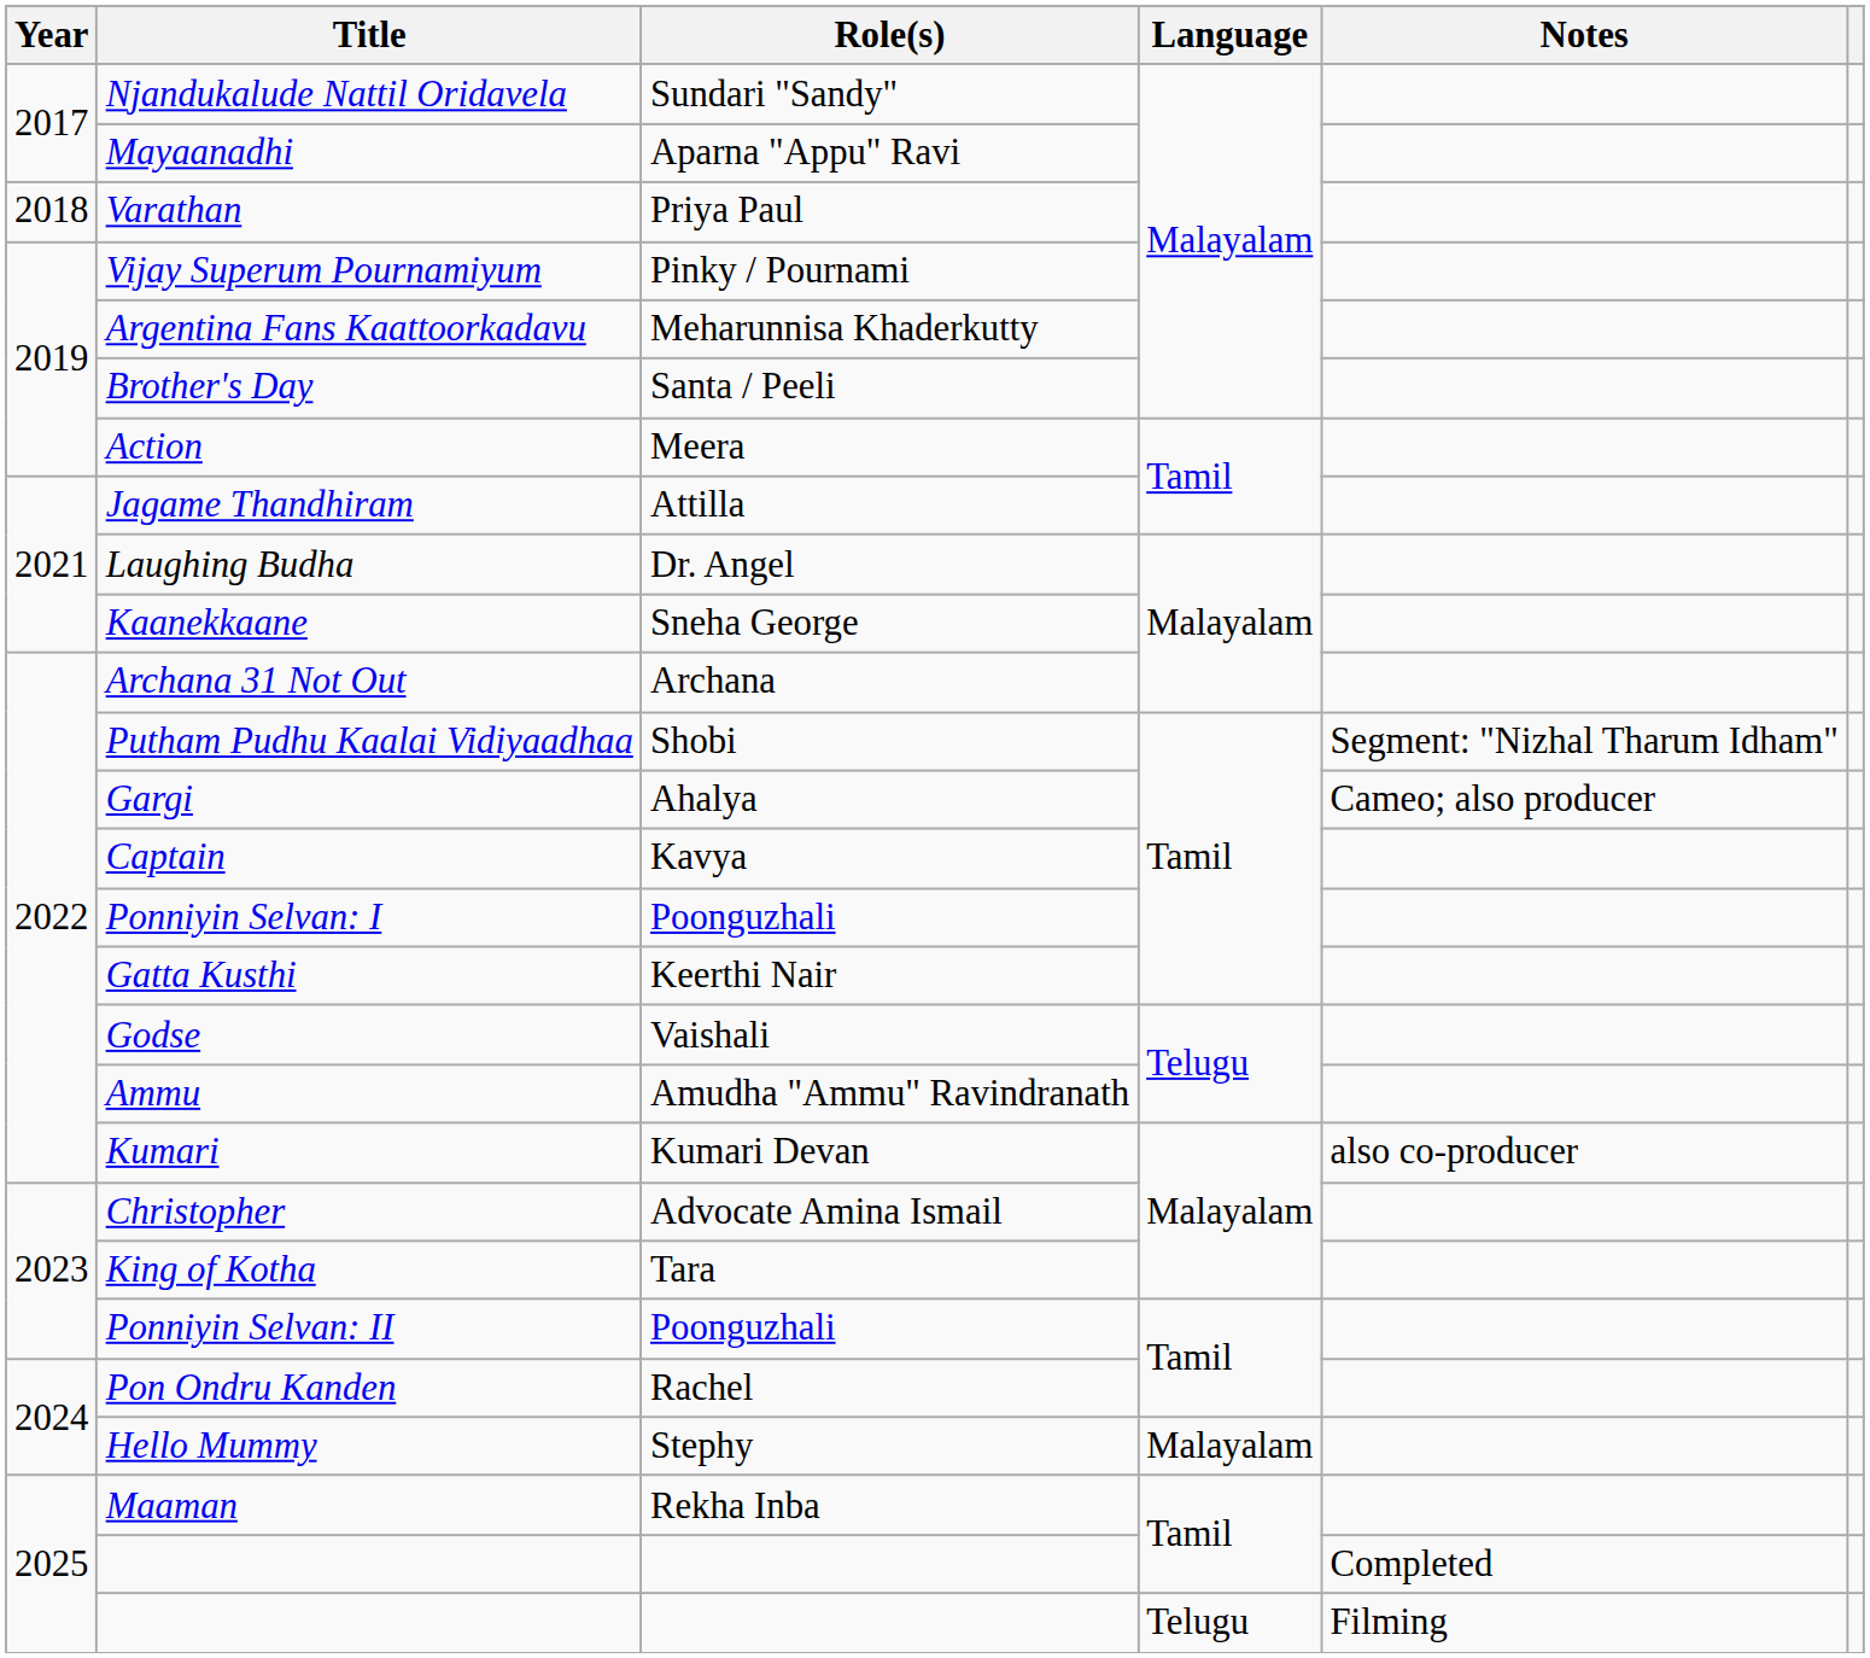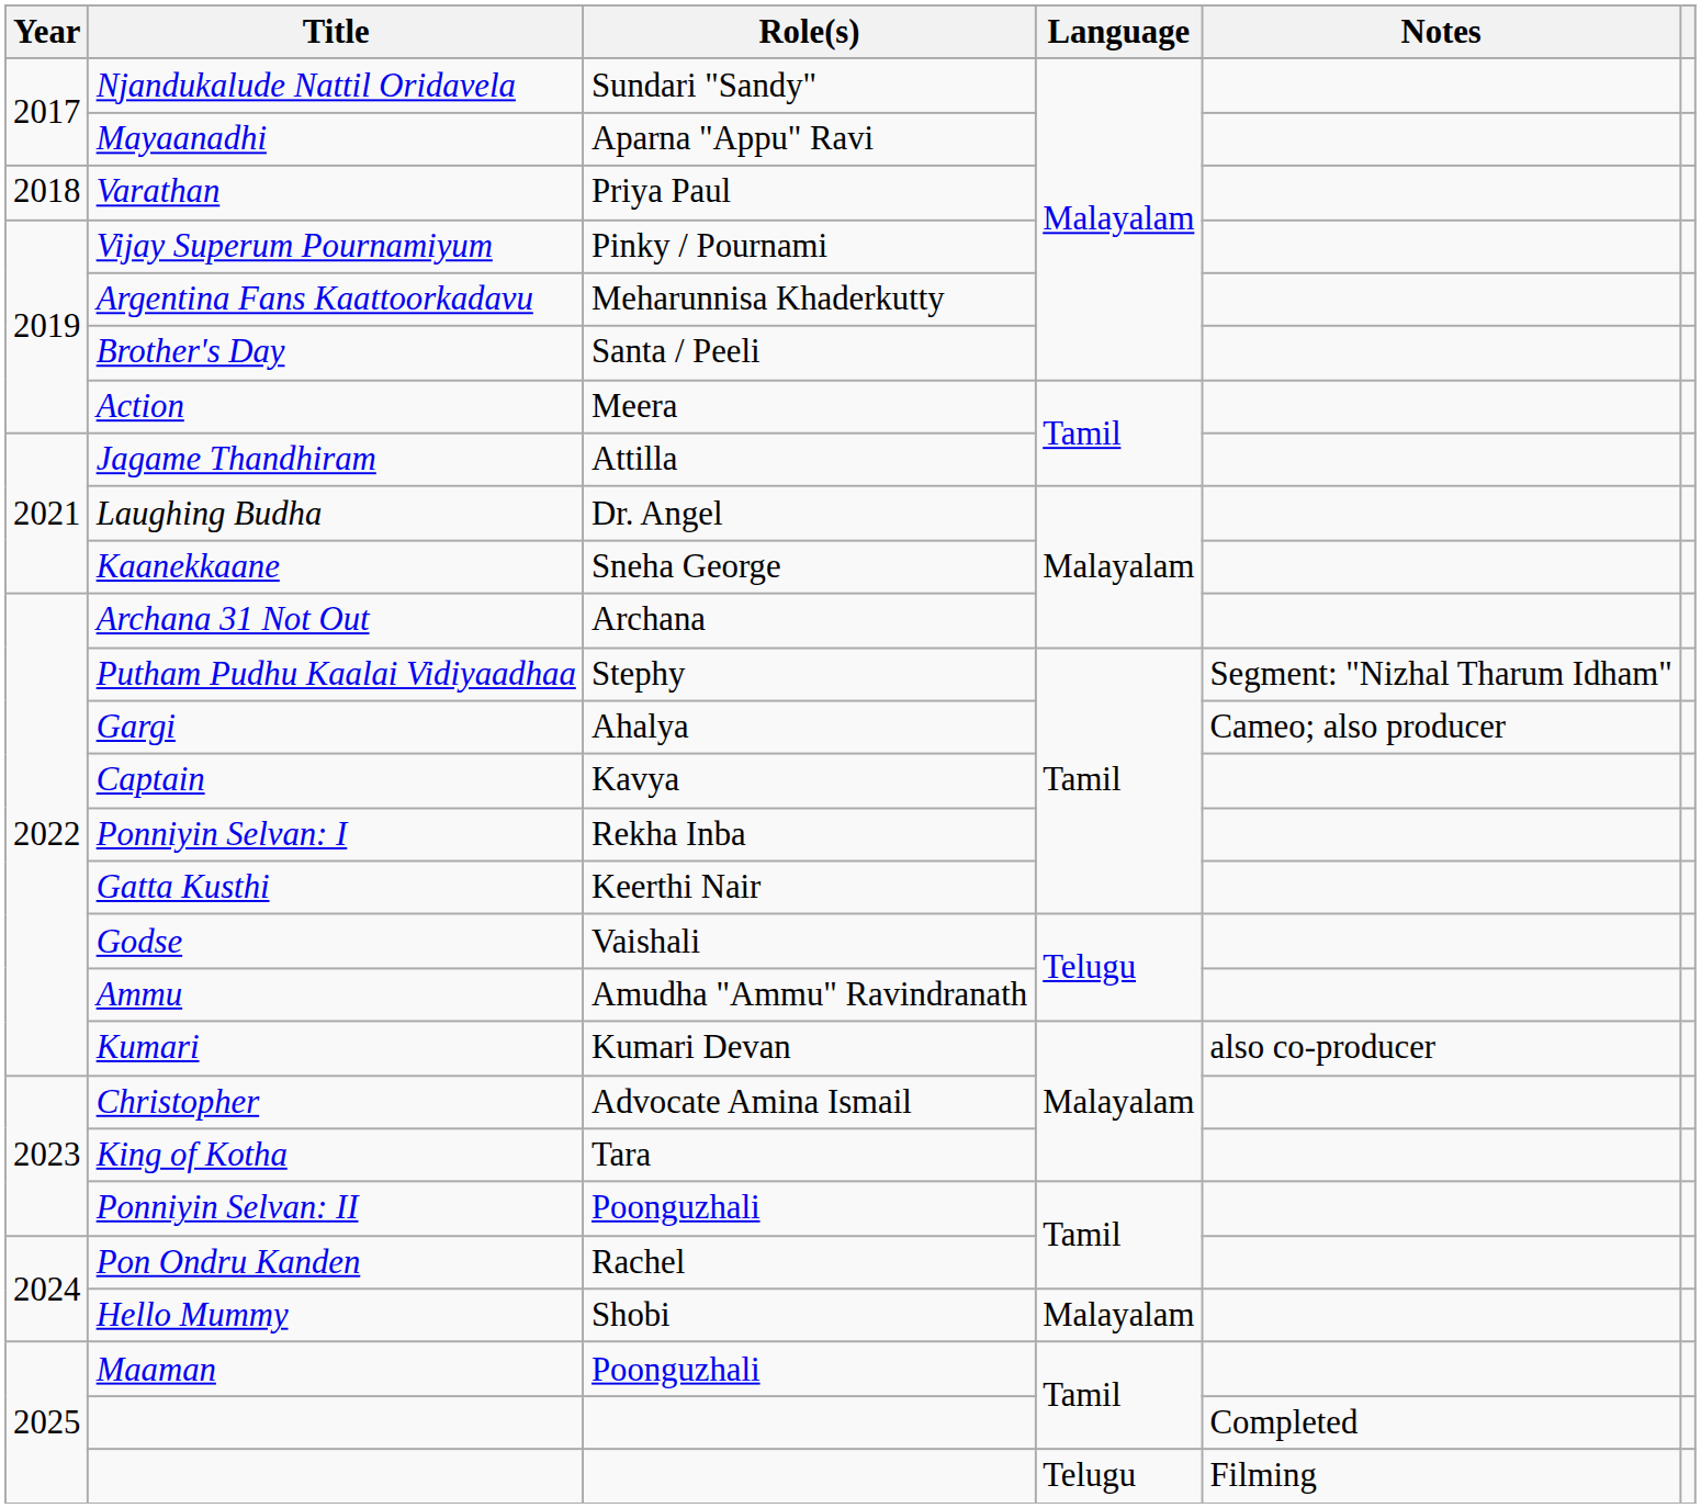Putham Pudhu Kaalai Vidiyaadhaa | Role(s): Shobi -> Stephy
Ponniyin Selvan: I | Role(s): Poonguzhali -> Rekha Inba
Hello Mummy | Role(s): Stephy -> Shobi
Maaman | Role(s): Rekha Inba -> Poonguzhali
